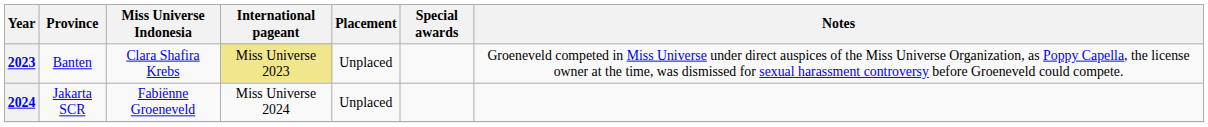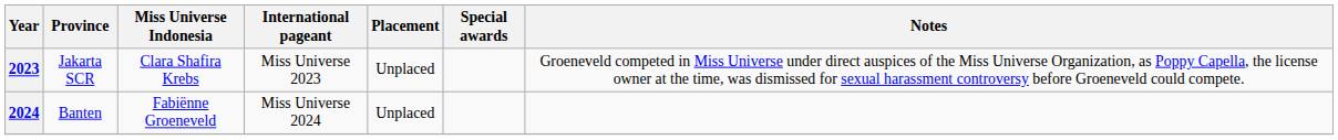2023 | Province: Banten -> Jakarta SCR
2023 | International pageant: khaki background -> no background
2024 | Province: Jakarta SCR -> Banten
